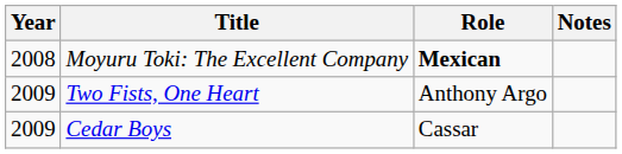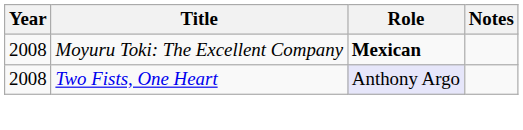Two Fists, One Heart | Year: 2009 -> 2008
Two Fists, One Heart | Role: no background -> lavender background
- row: 2009 | Cedar Boys | Cassar
